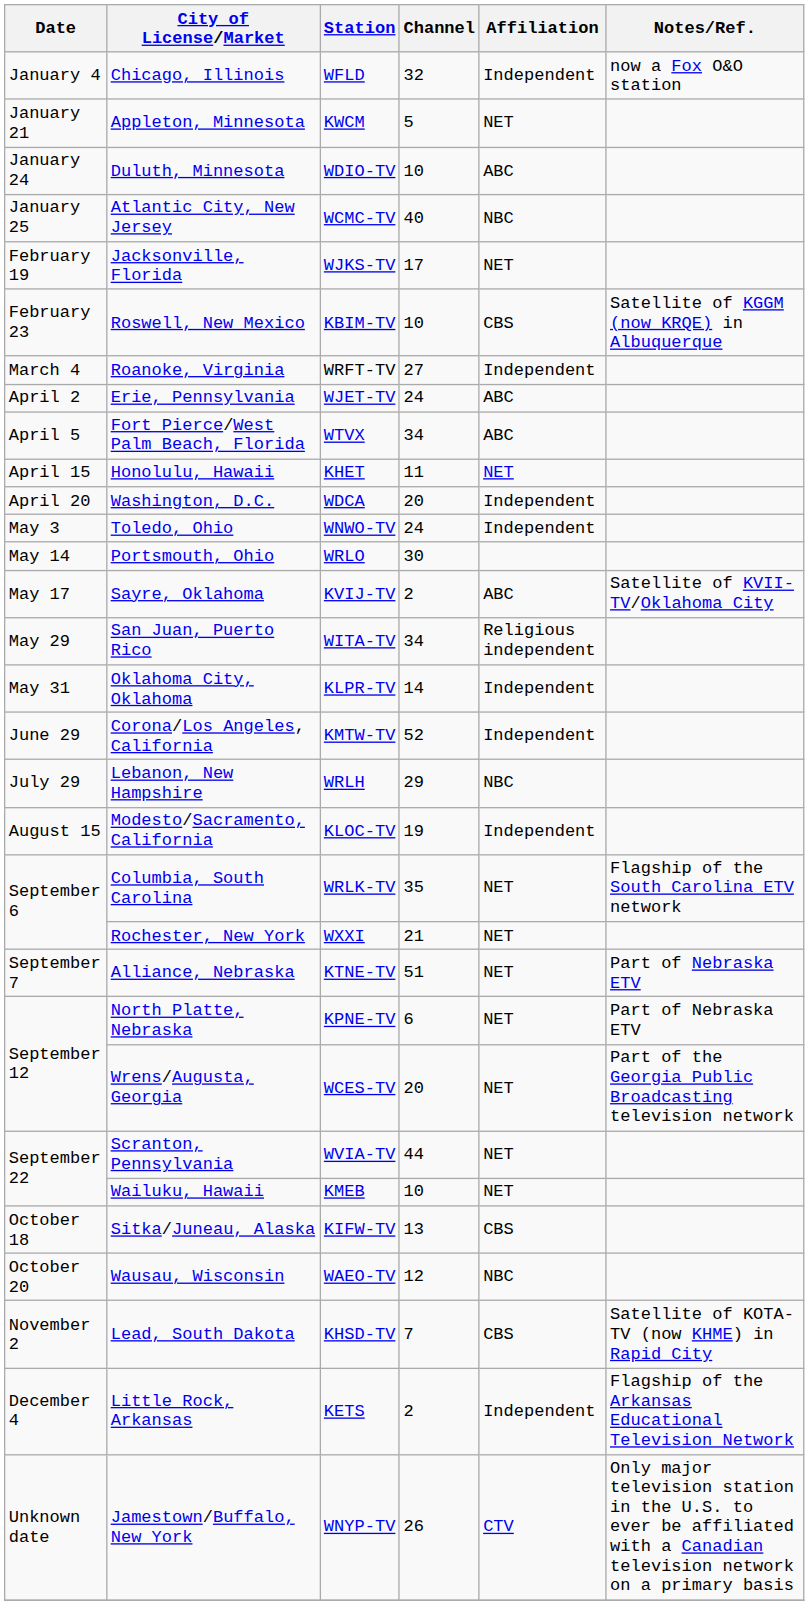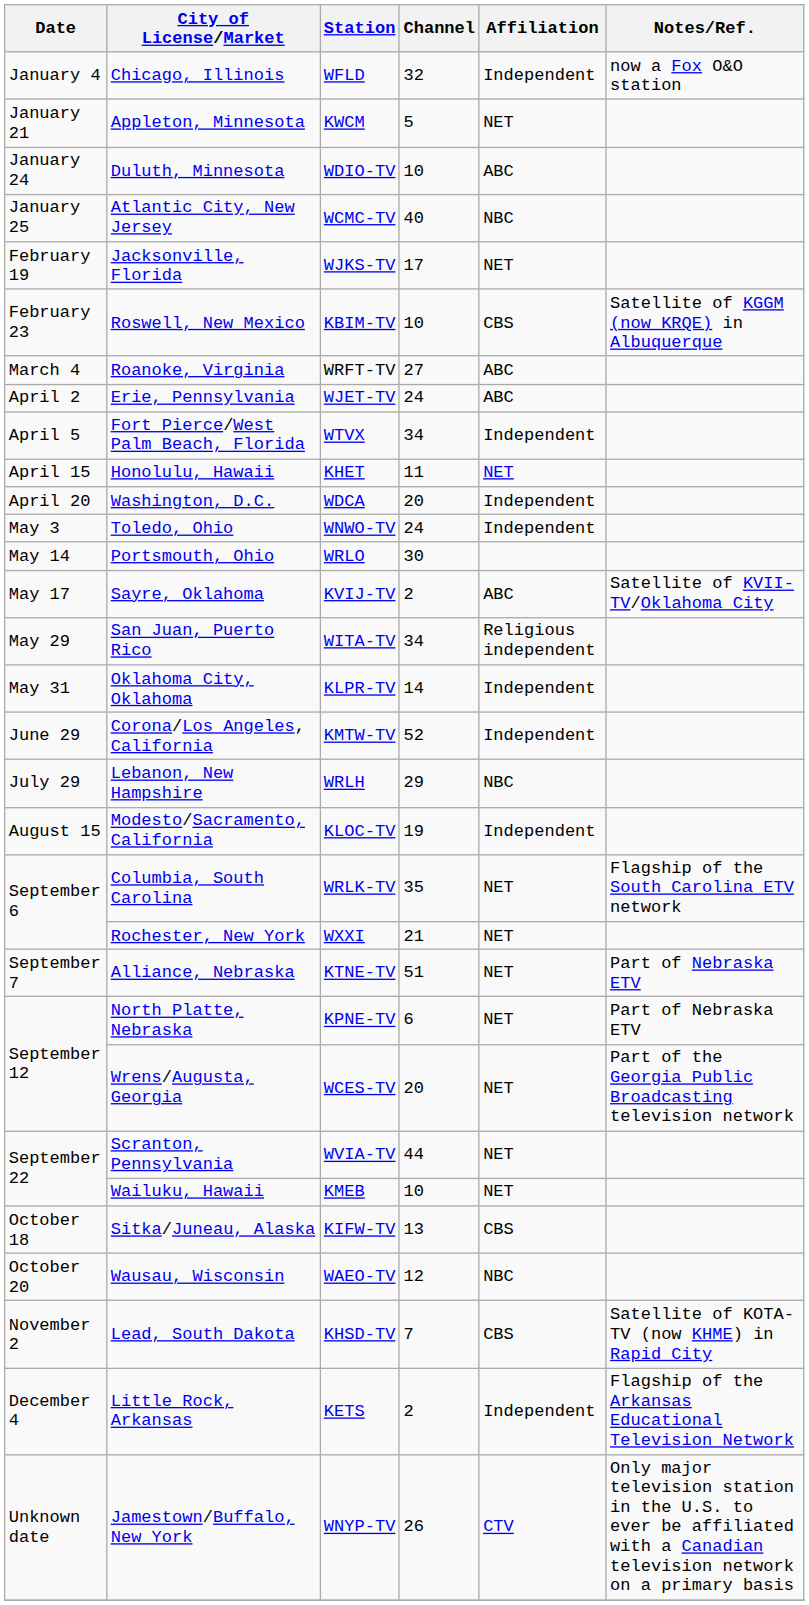Roanoke, Virginia | Affiliation: Independent -> ABC
Fort Pierce/West Palm Beach, Florida | Affiliation: ABC -> Independent
